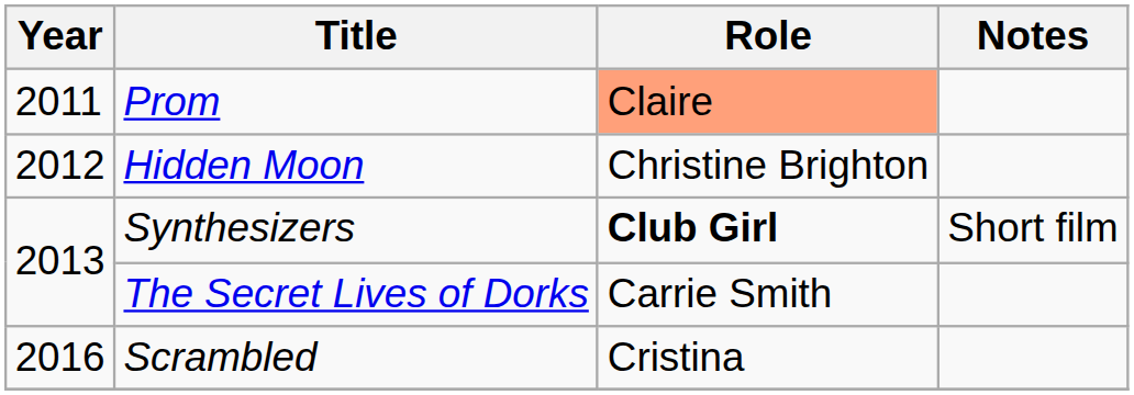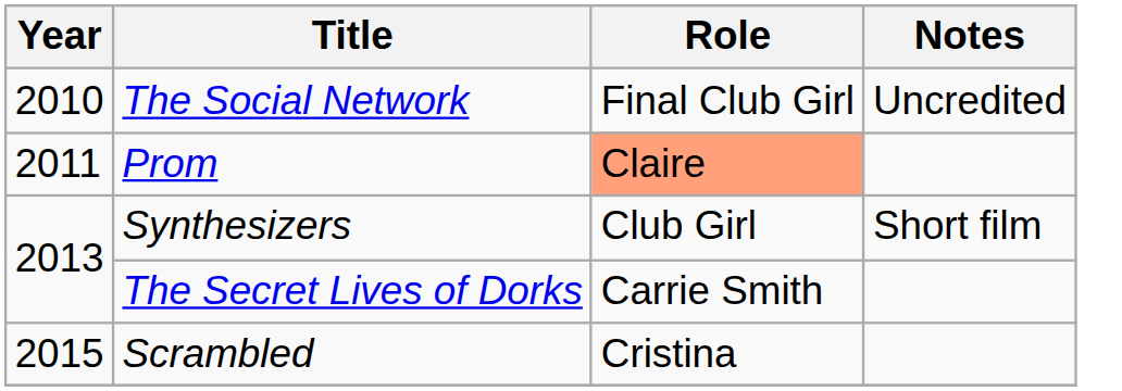+ row: 2010 | The Social Network | Final Club Girl | Uncredited
- row: 2012 | Hidden Moon | Christine Brighton
Synthesizers | Role: bold -> normal
Scrambled | Year: 2016 -> 2015
